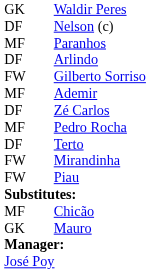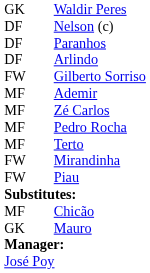Paranhos | column 1: MF -> DF
Zé Carlos | column 1: DF -> MF
Terto | column 1: DF -> MF
